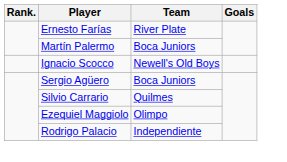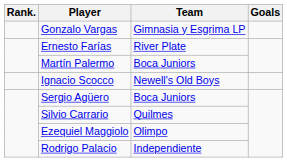+ row: Gonzalo Vargas | Gimnasia y Esgrima LP
